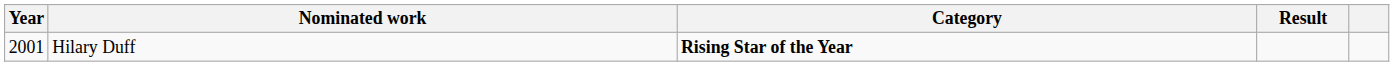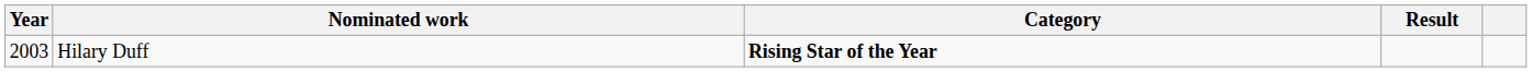Hilary Duff | Year: 2001 -> 2003
